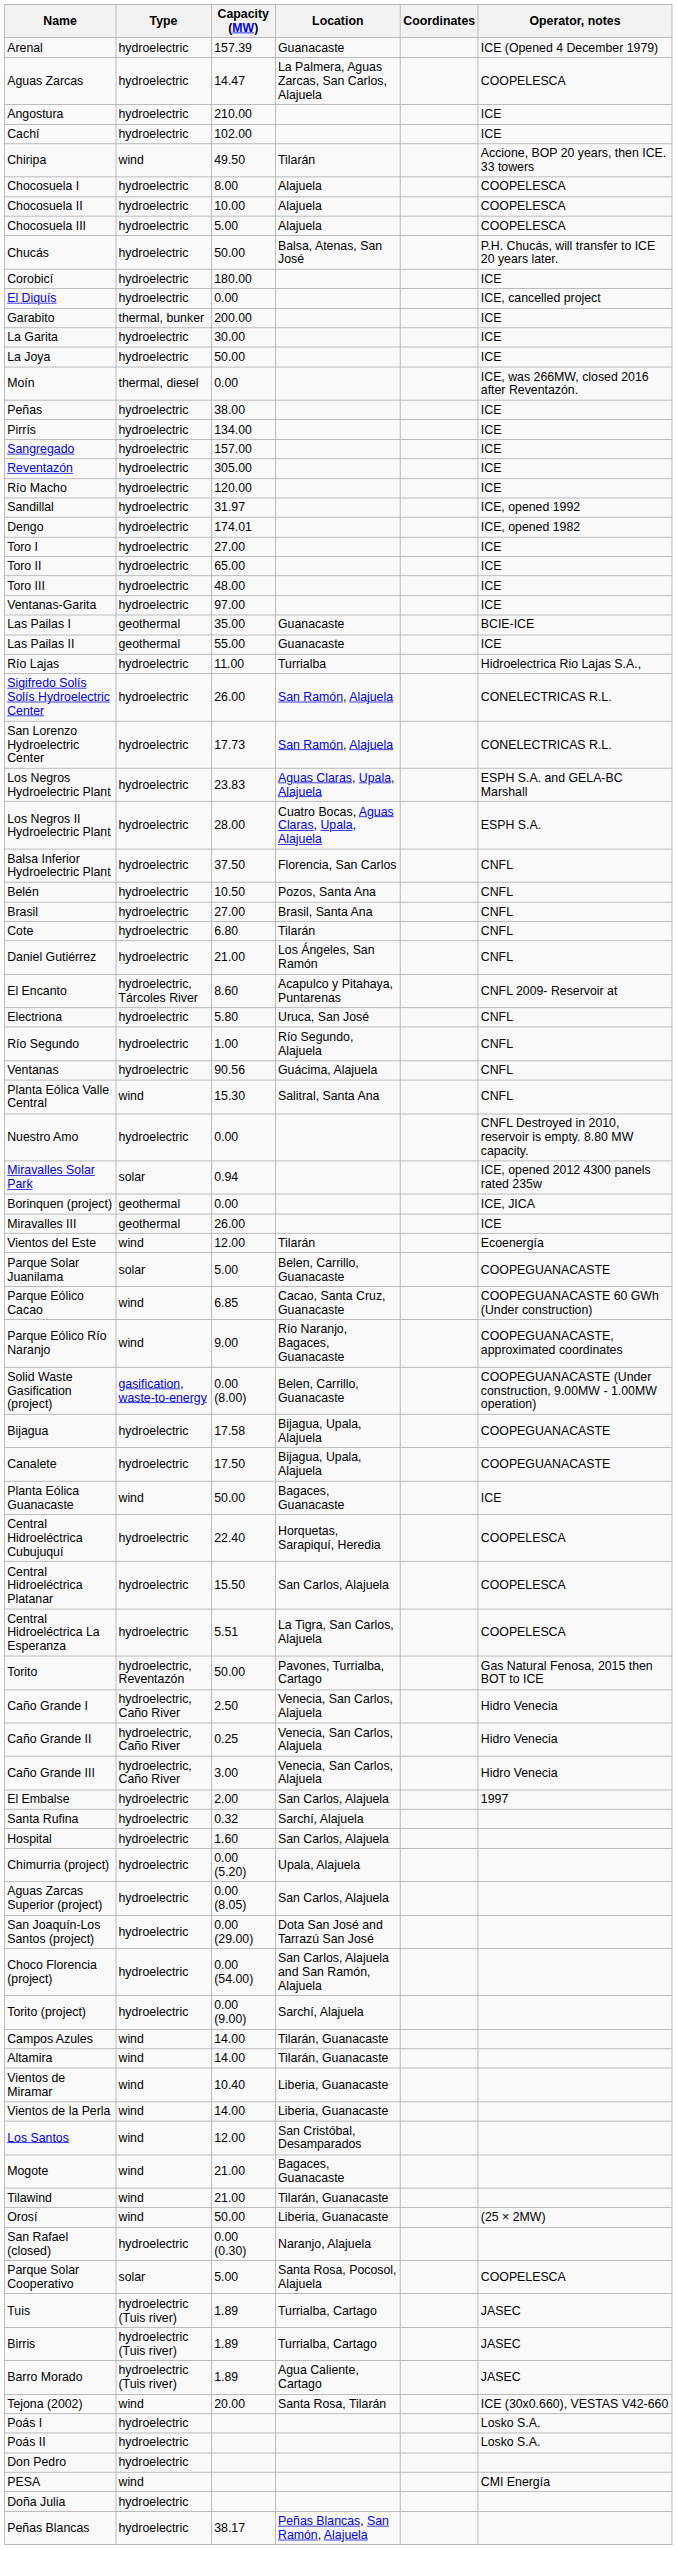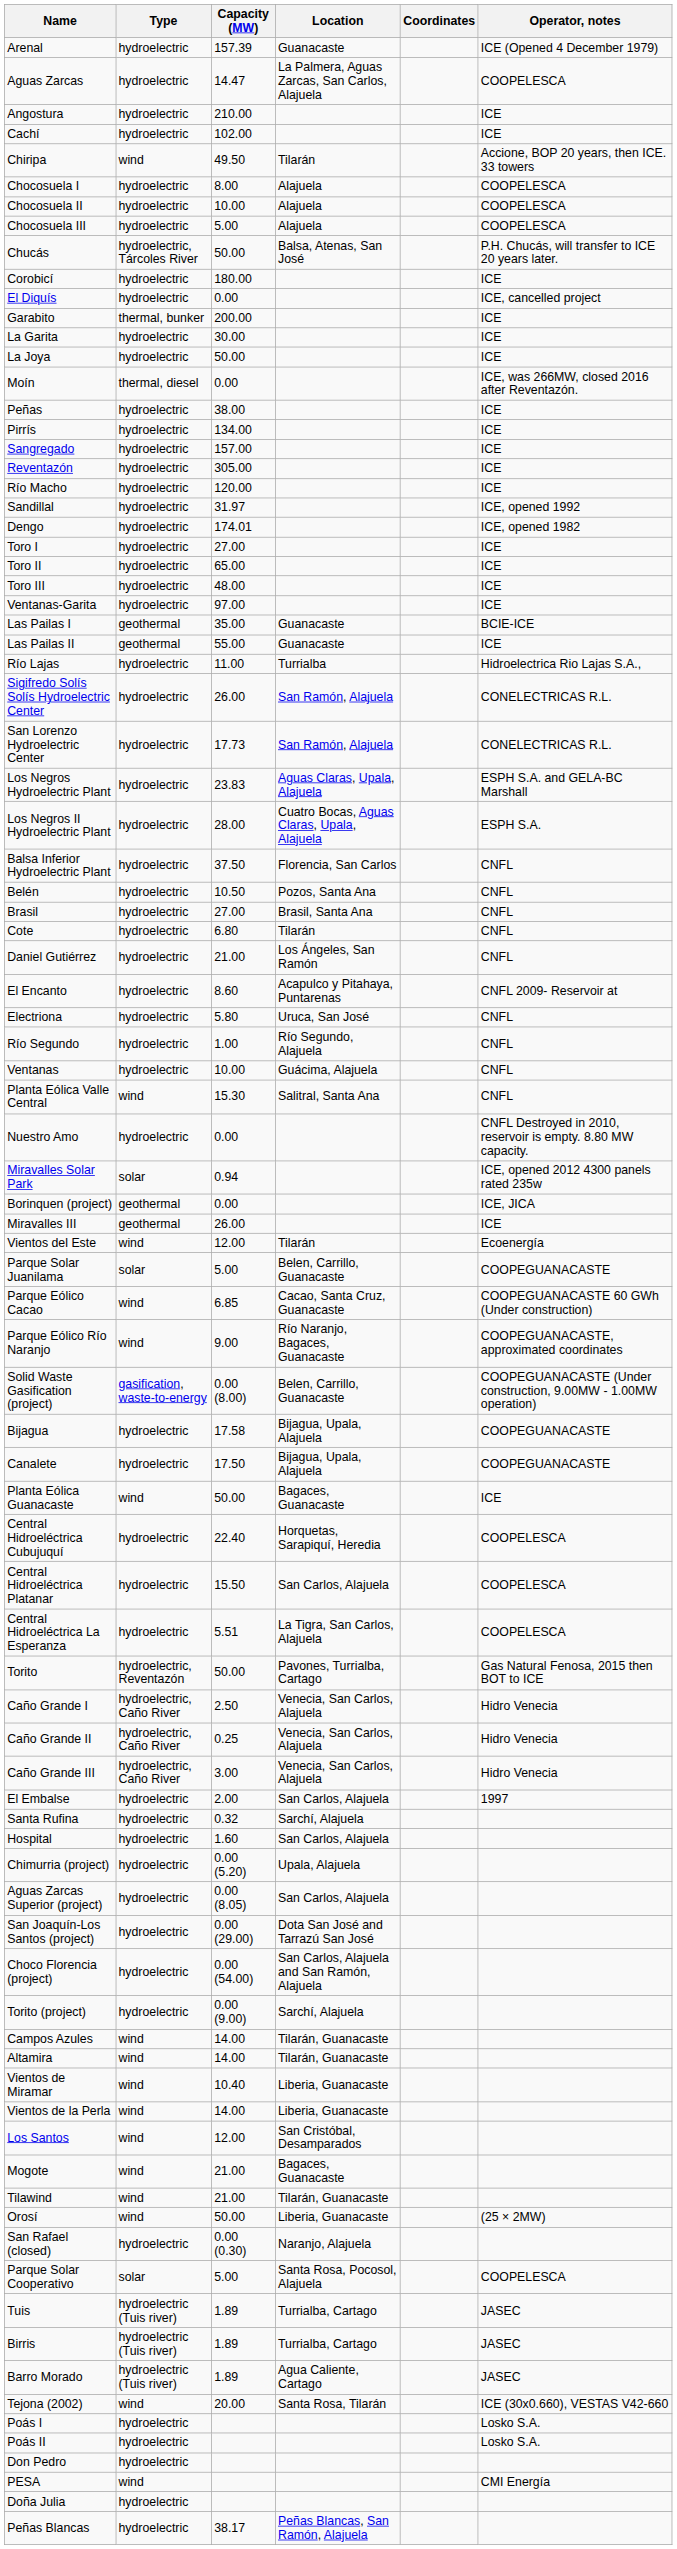Chucás | Type: hydroelectric -> hydroelectric, Tárcoles River
El Encanto | Type: hydroelectric, Tárcoles River -> hydroelectric
Ventanas | Capacity (MW): 90.56 -> 10.00
